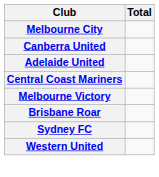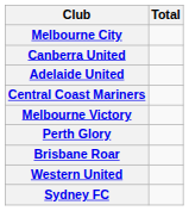+ row: Perth Glory
rows swapped: Sydney FC <-> Western United
